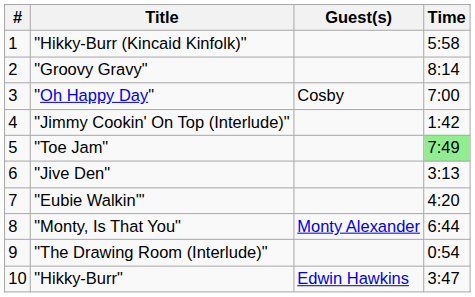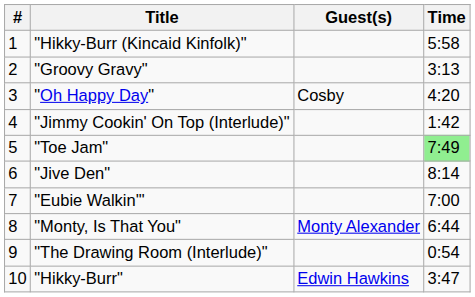"Groovy Gravy" | Time: 8:14 -> 3:13
"Oh Happy Day" | Time: 7:00 -> 4:20
"Jive Den" | Time: 3:13 -> 8:14
"Eubie Walkin'" | Time: 4:20 -> 7:00
